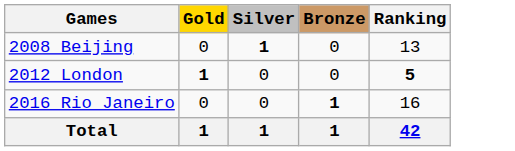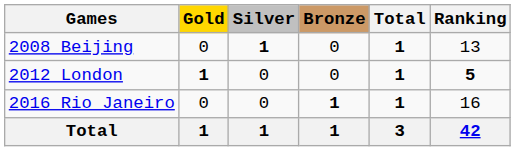+ column: Total | 1 | 1 | 1 | 3
